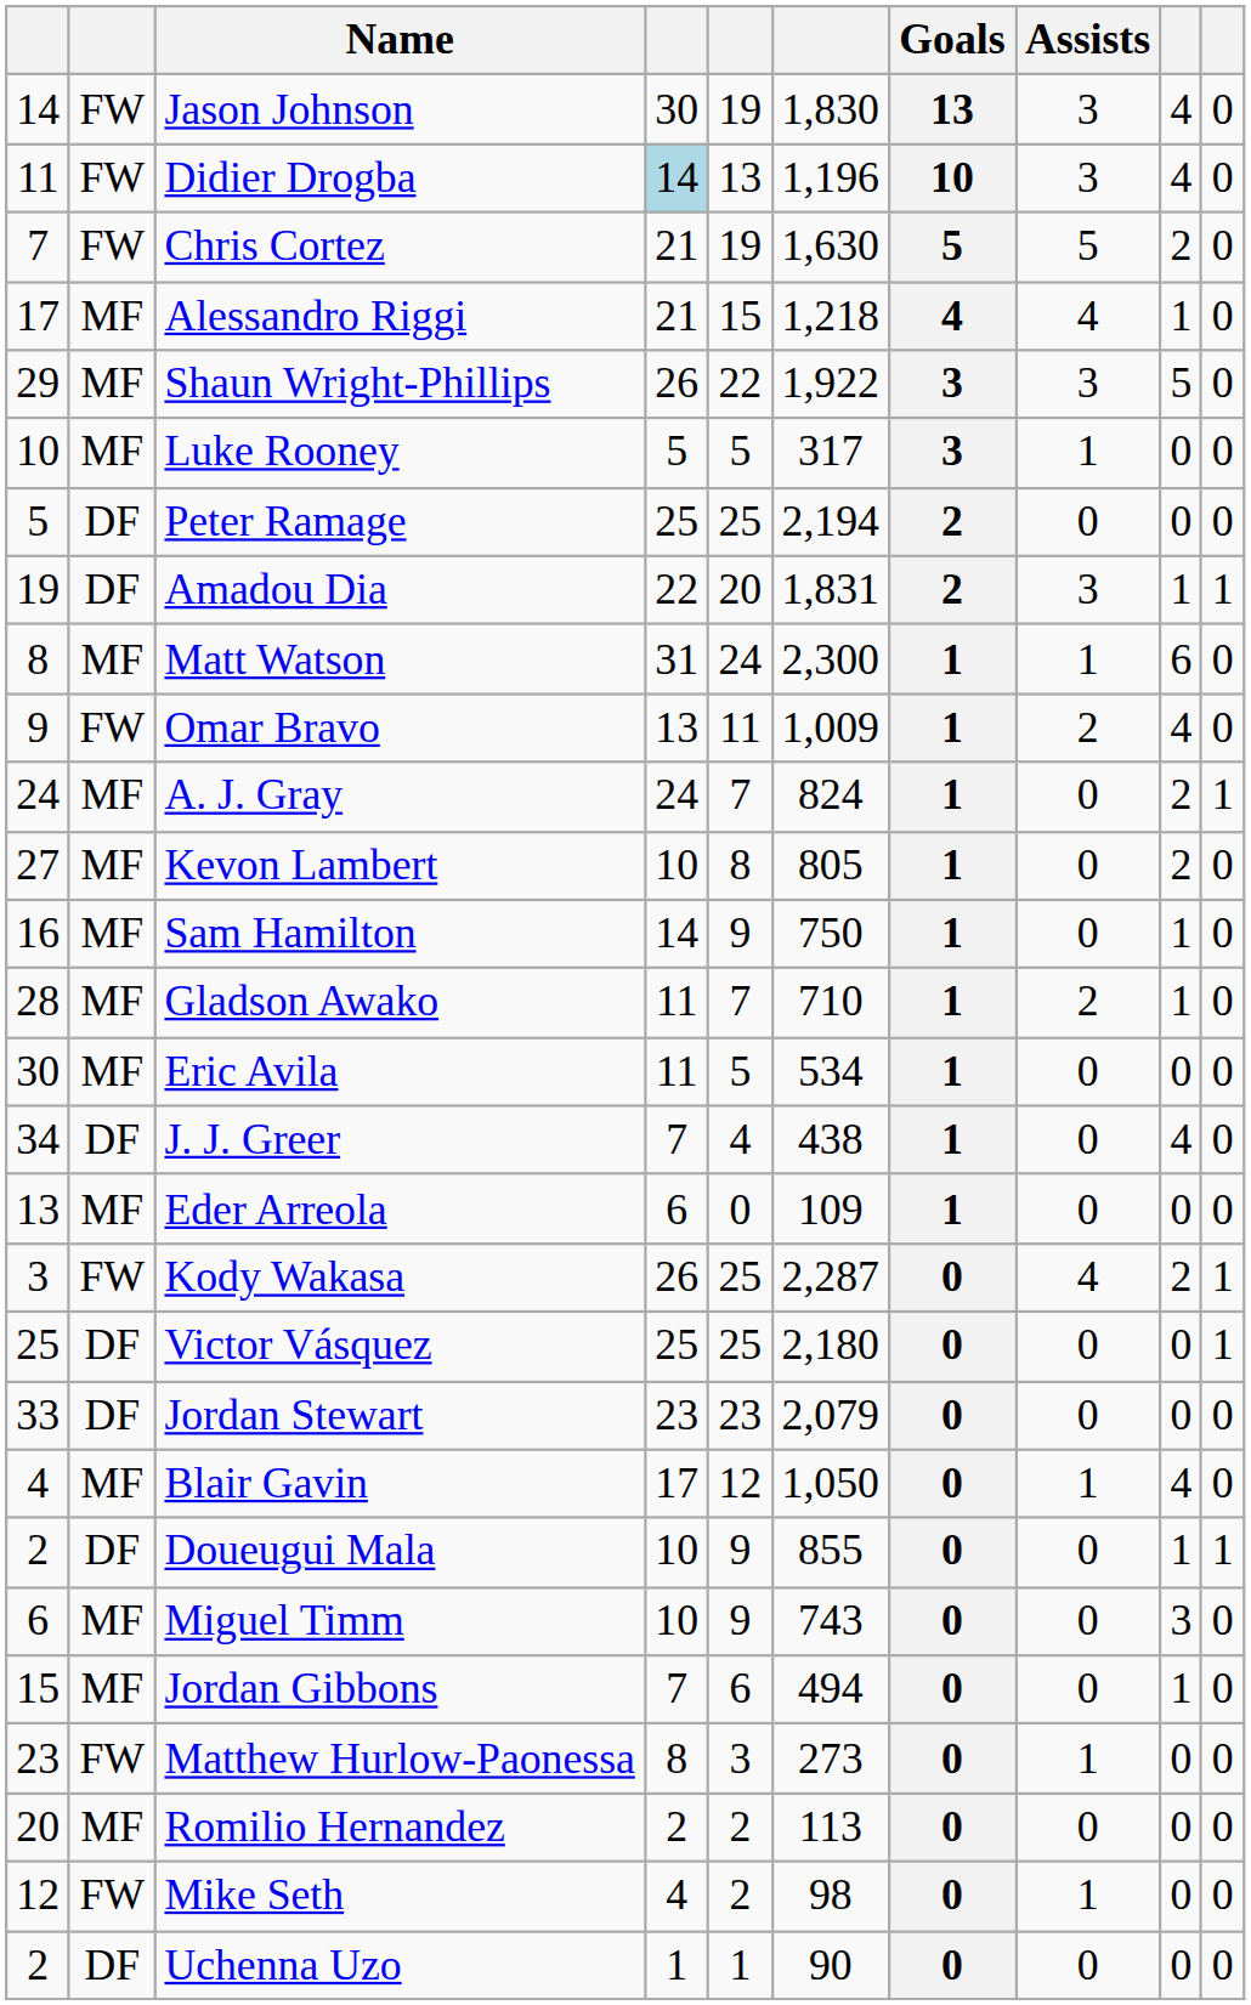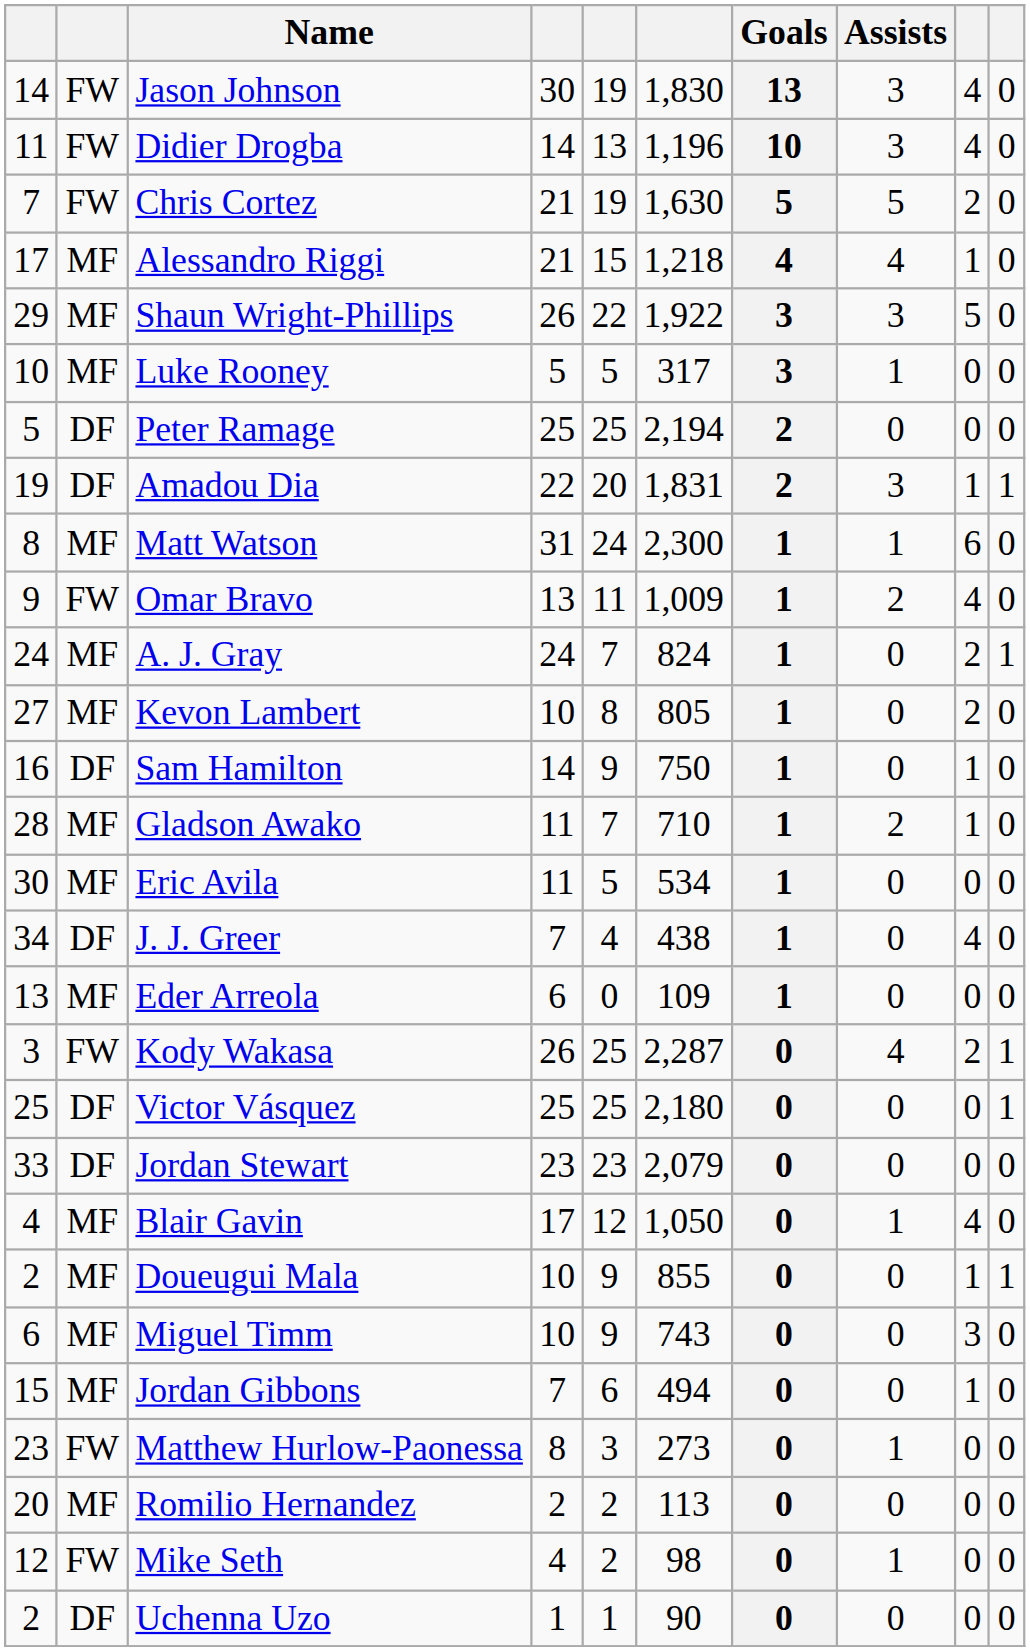Didier Drogba | column 4: lightblue background -> no background
Sam Hamilton | column 2: MF -> DF
Doueugui Mala | column 2: DF -> MF
